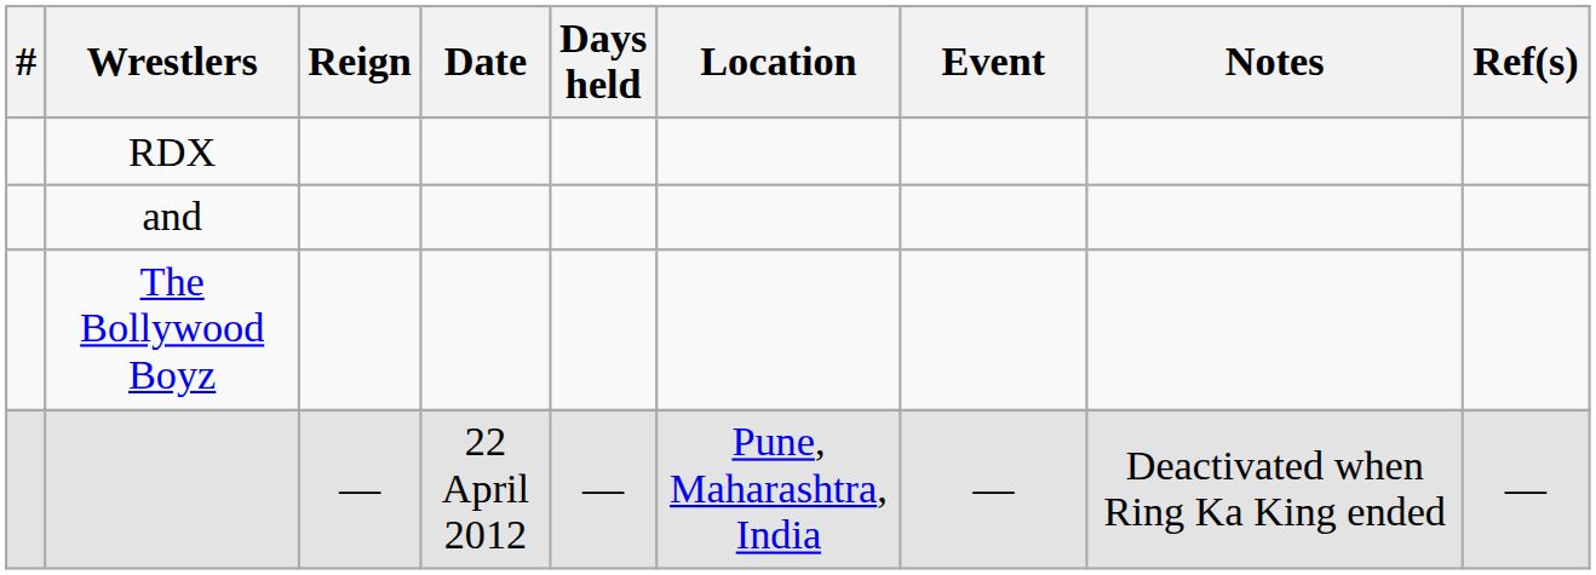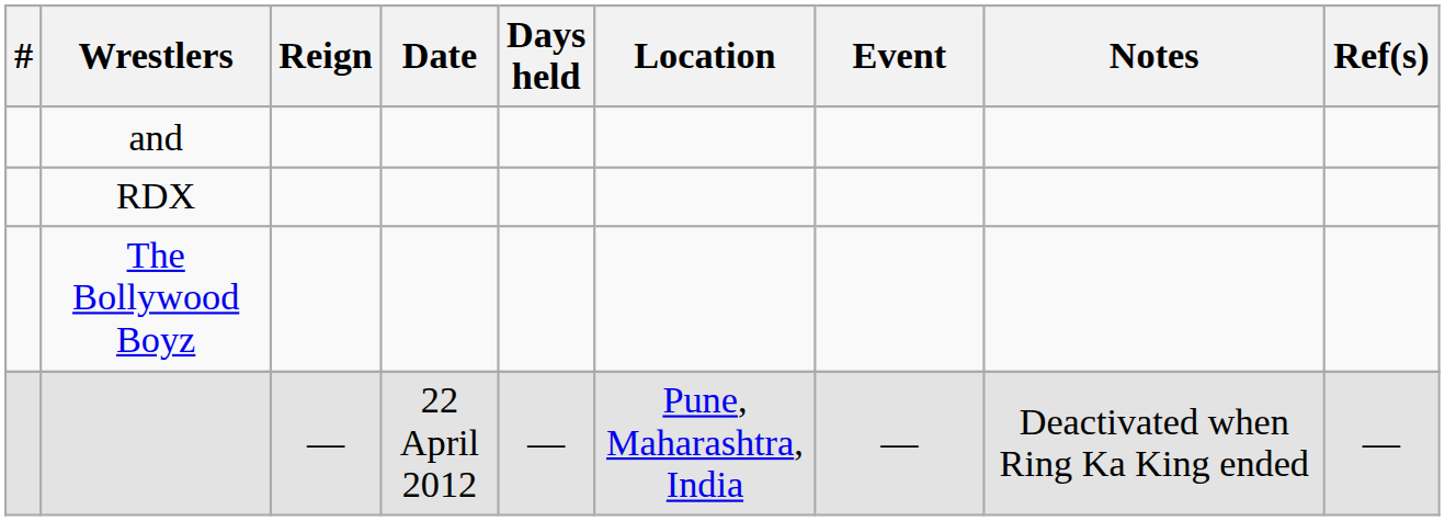rows swapped: and <-> RDX
